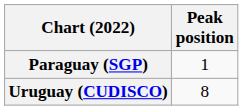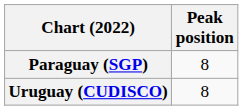Paraguay (SGP) | Peak position: 1 -> 8
